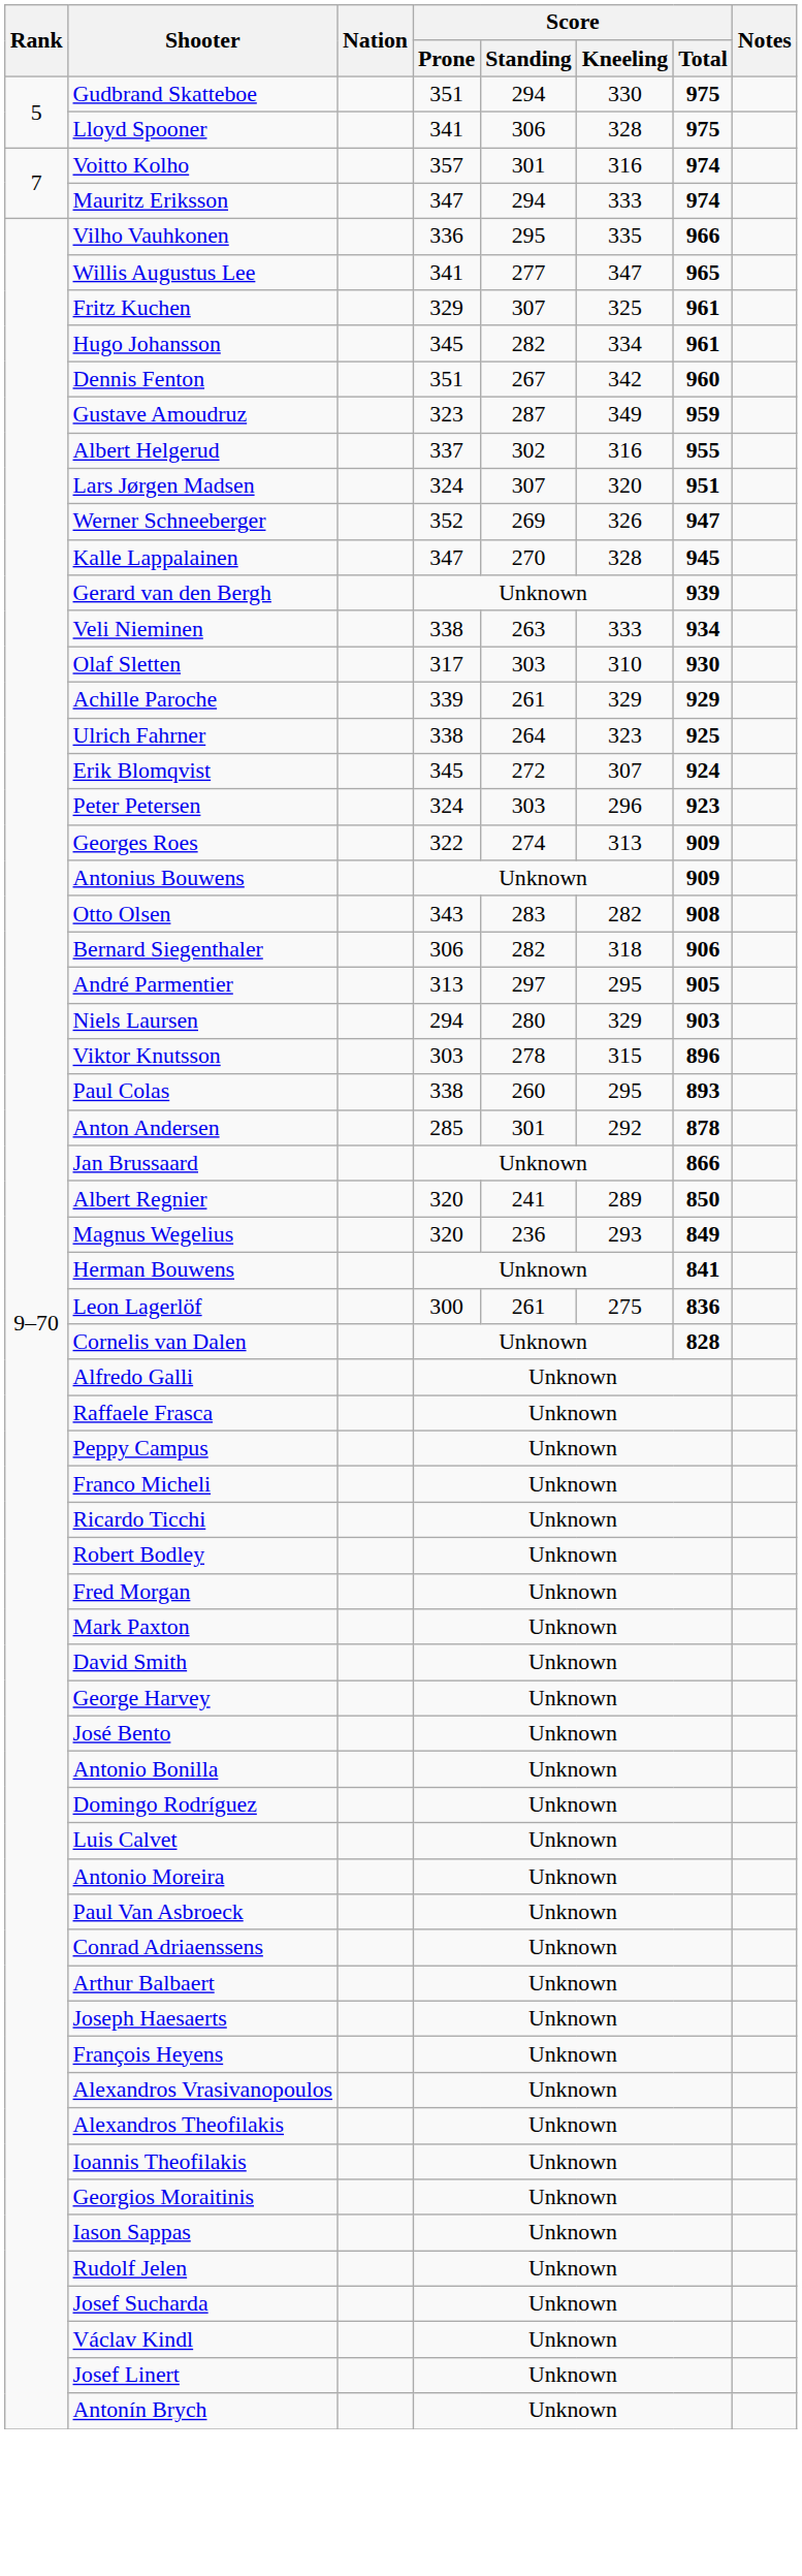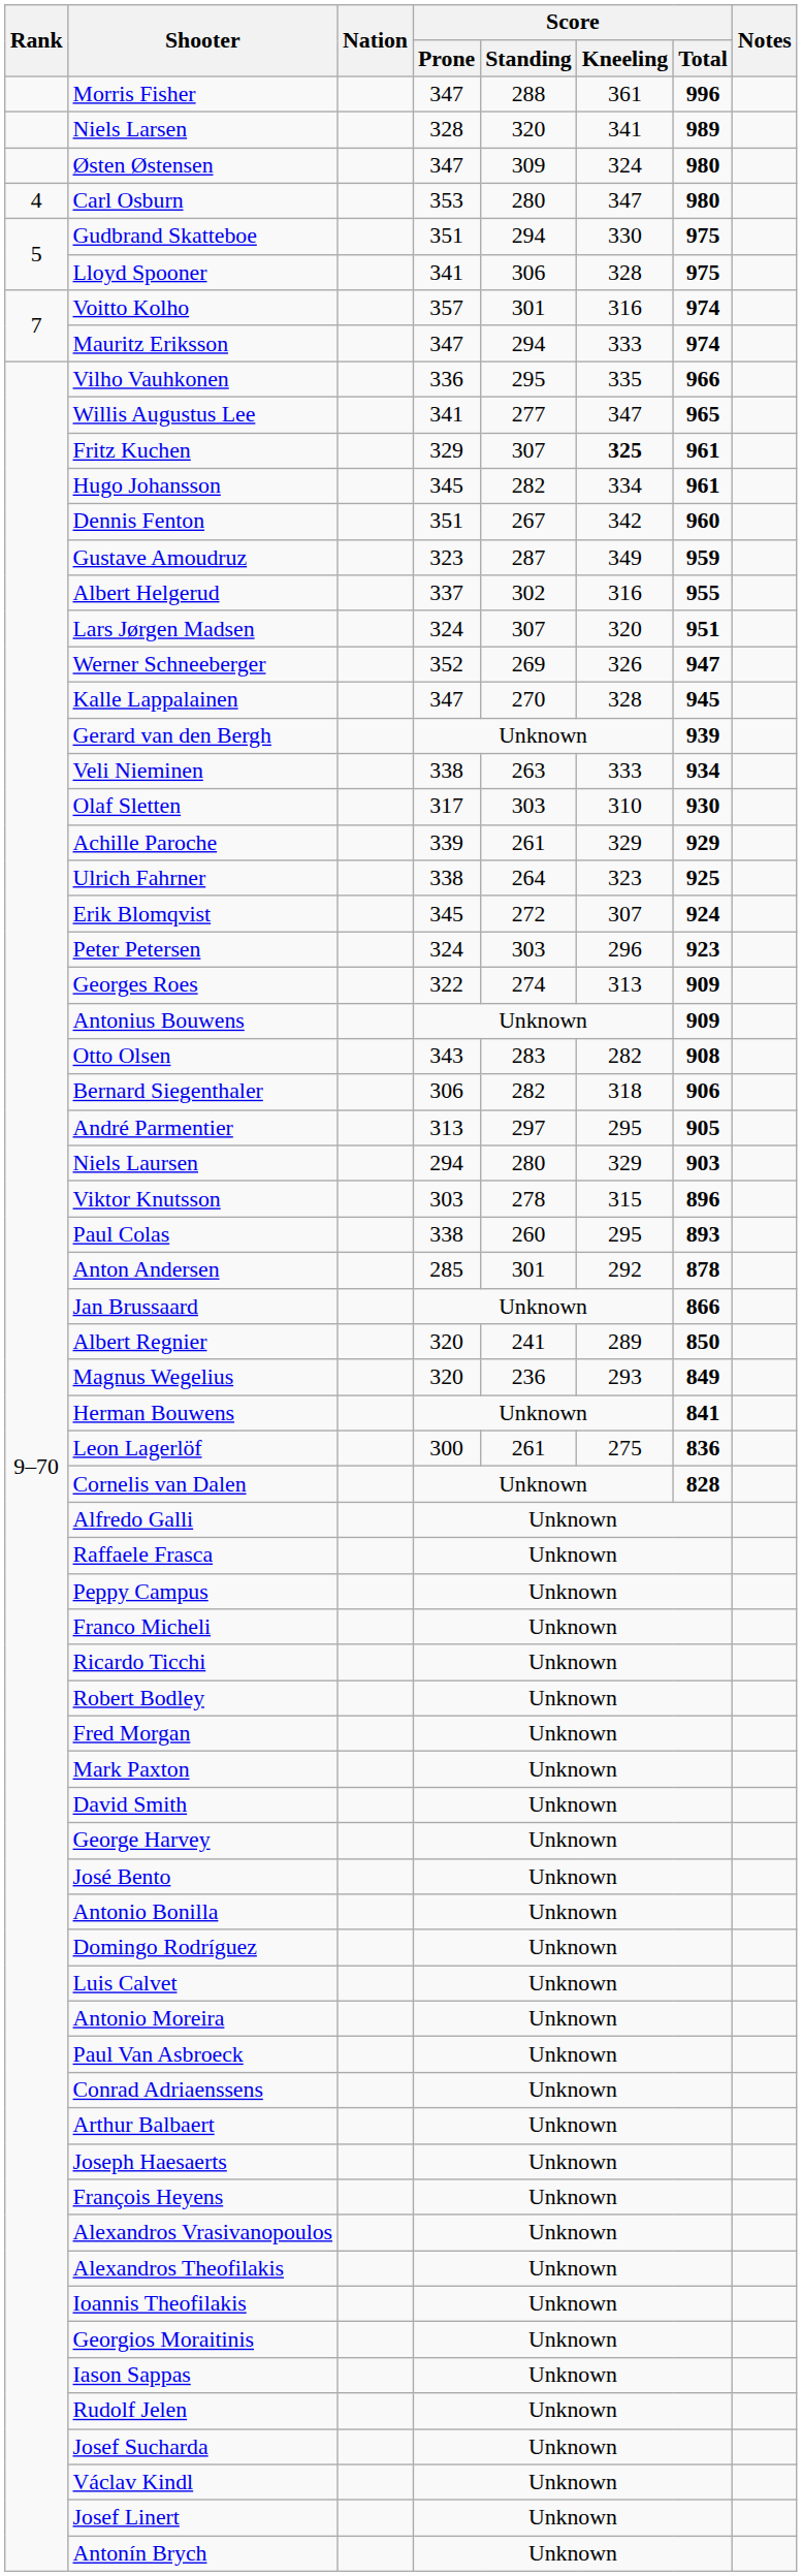+ row: Morris Fisher | 347 | 288 | 361 | 996
+ row: Niels Larsen | 328 | 320 | 341 | 989
+ row: Østen Østensen | 347 | 309 | 324 | 980
+ row: 4 | Carl Osburn | 353 | 280 | 347 | 980
Fritz Kuchen | Score / Kneeling: normal -> bold
